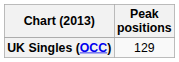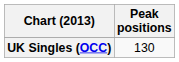UK Singles (OCC) | Peak positions: 129 -> 130
